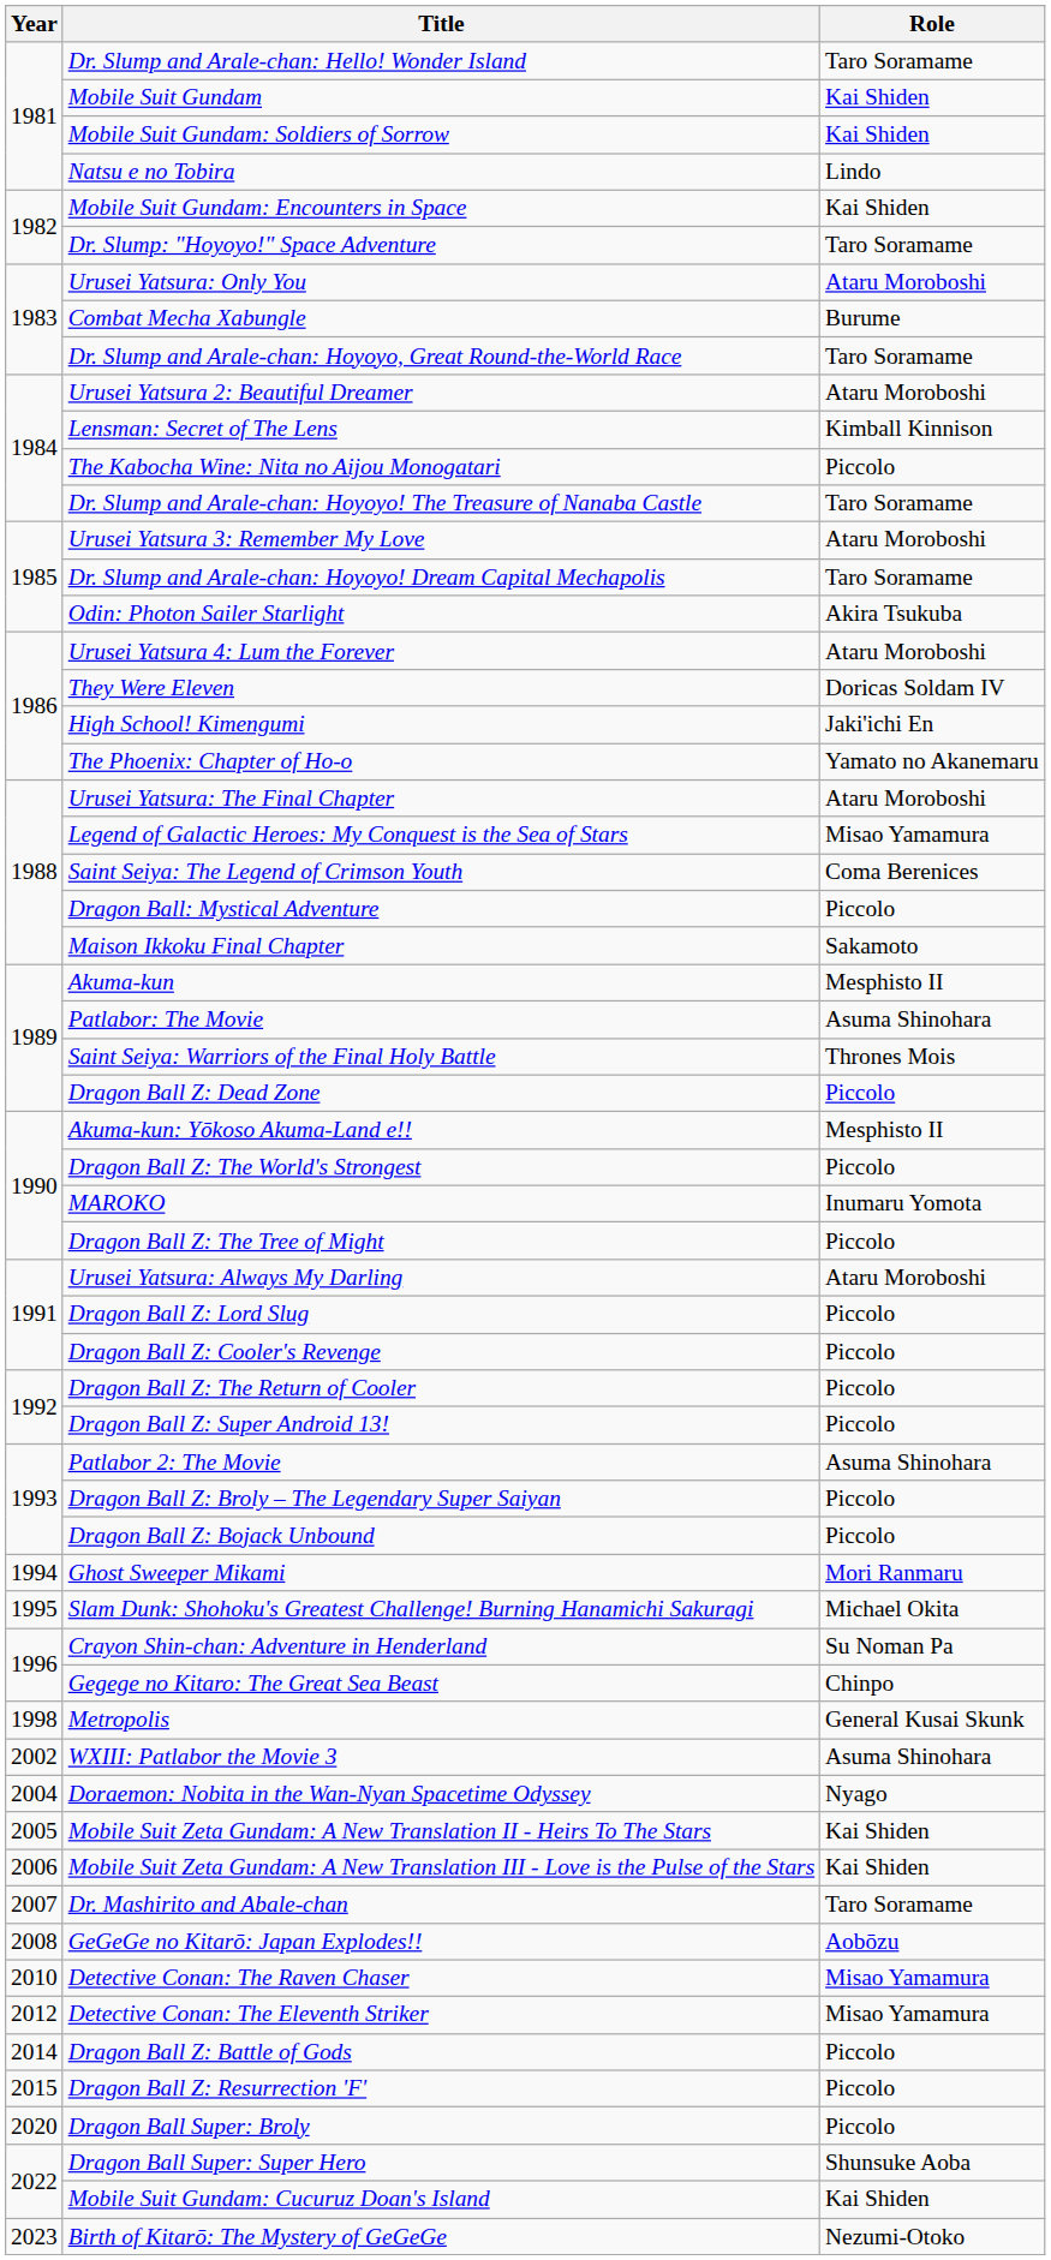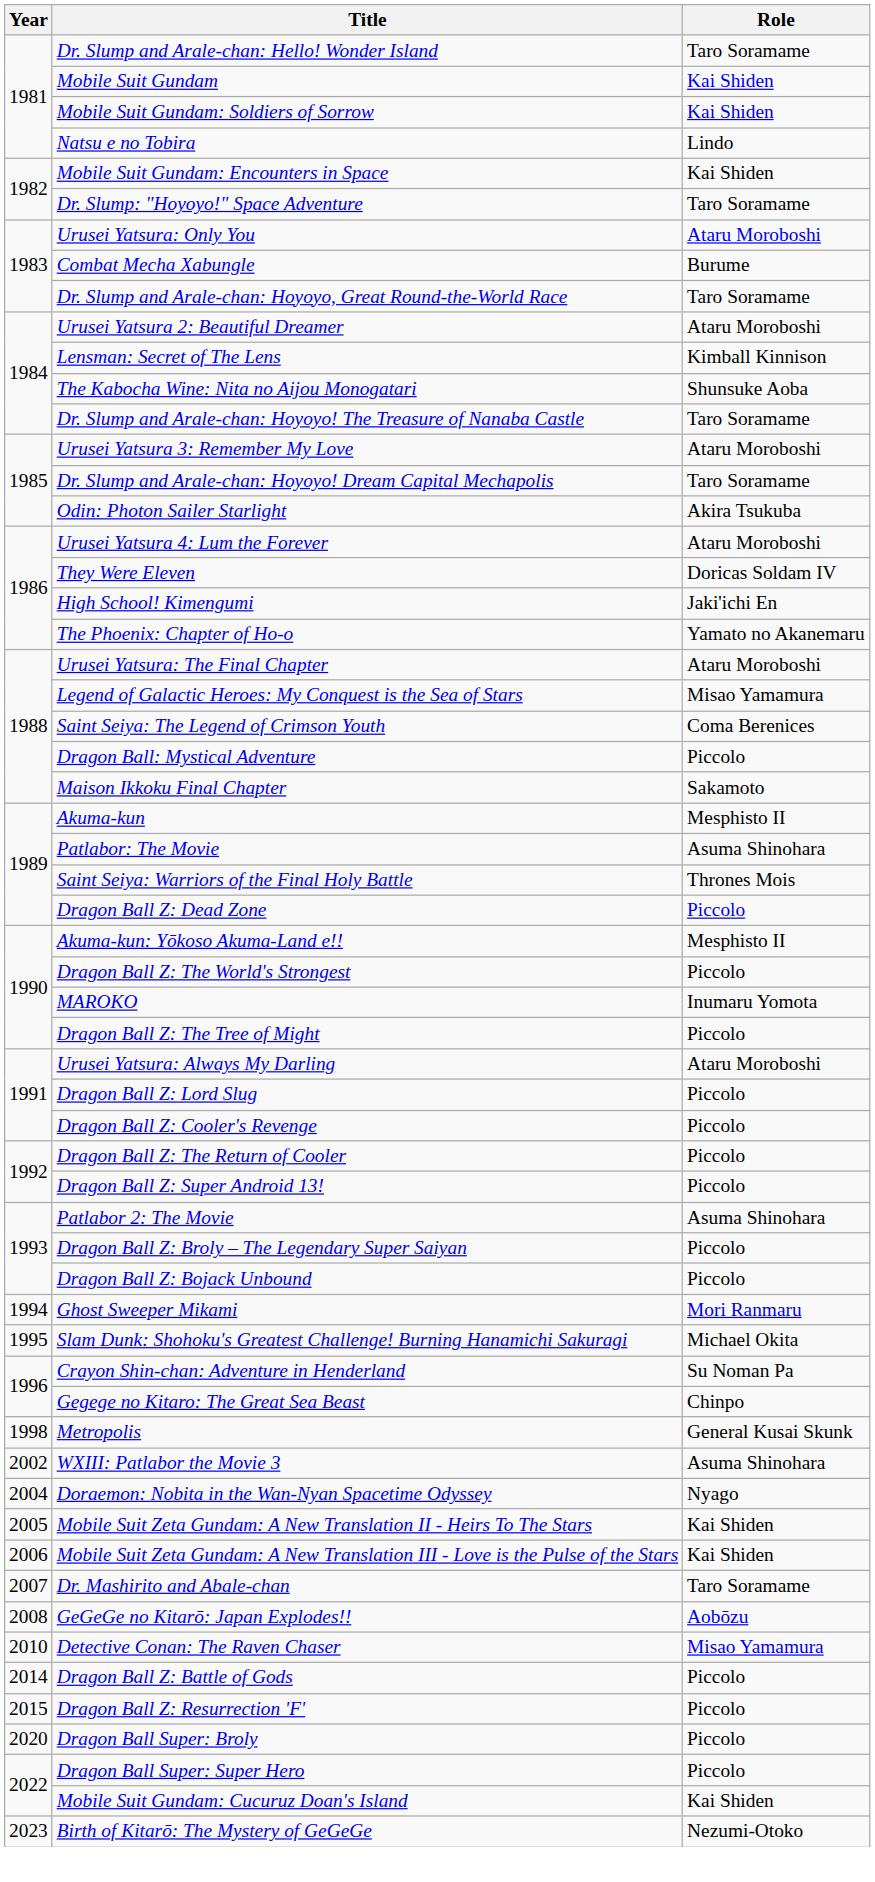The Kabocha Wine: Nita no Aijou Monogatari | Role: Piccolo -> Shunsuke Aoba
- row: 2012 | Detective Conan: The Eleventh Striker | Misao Yamamura
Dragon Ball Super: Super Hero | Role: Shunsuke Aoba -> Piccolo
